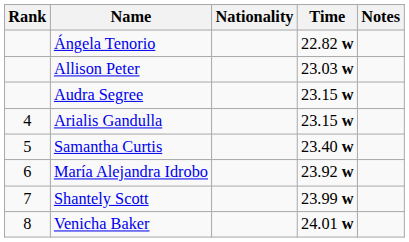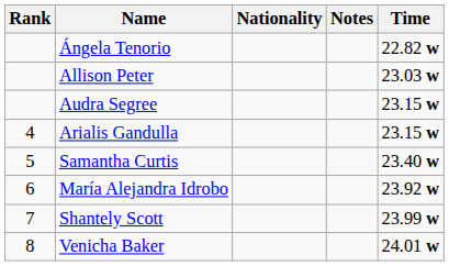columns swapped: Time <-> Notes
